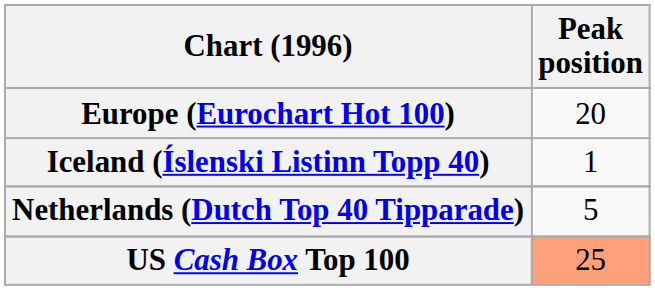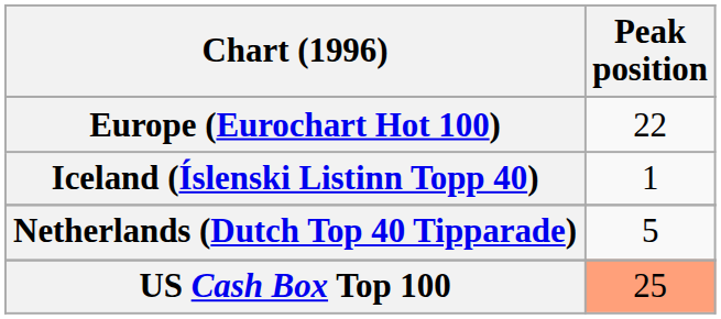Europe (Eurochart Hot 100) | Peak position: 20 -> 22
